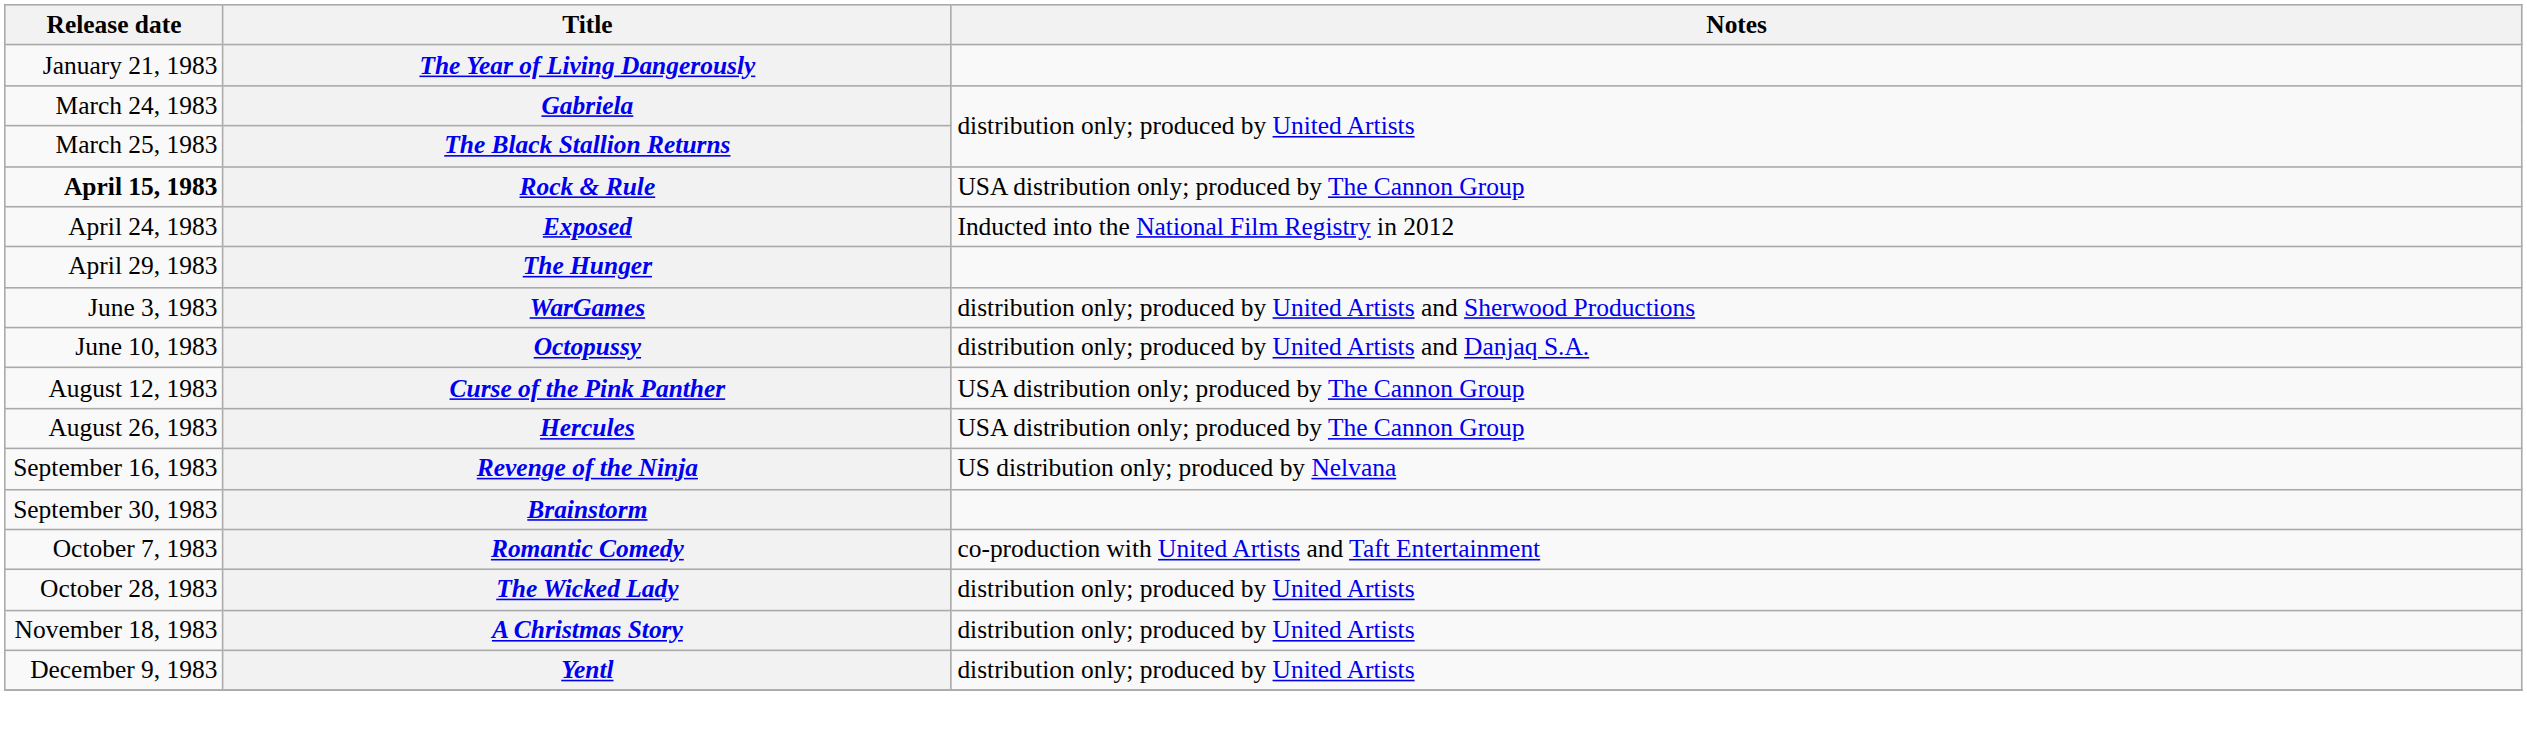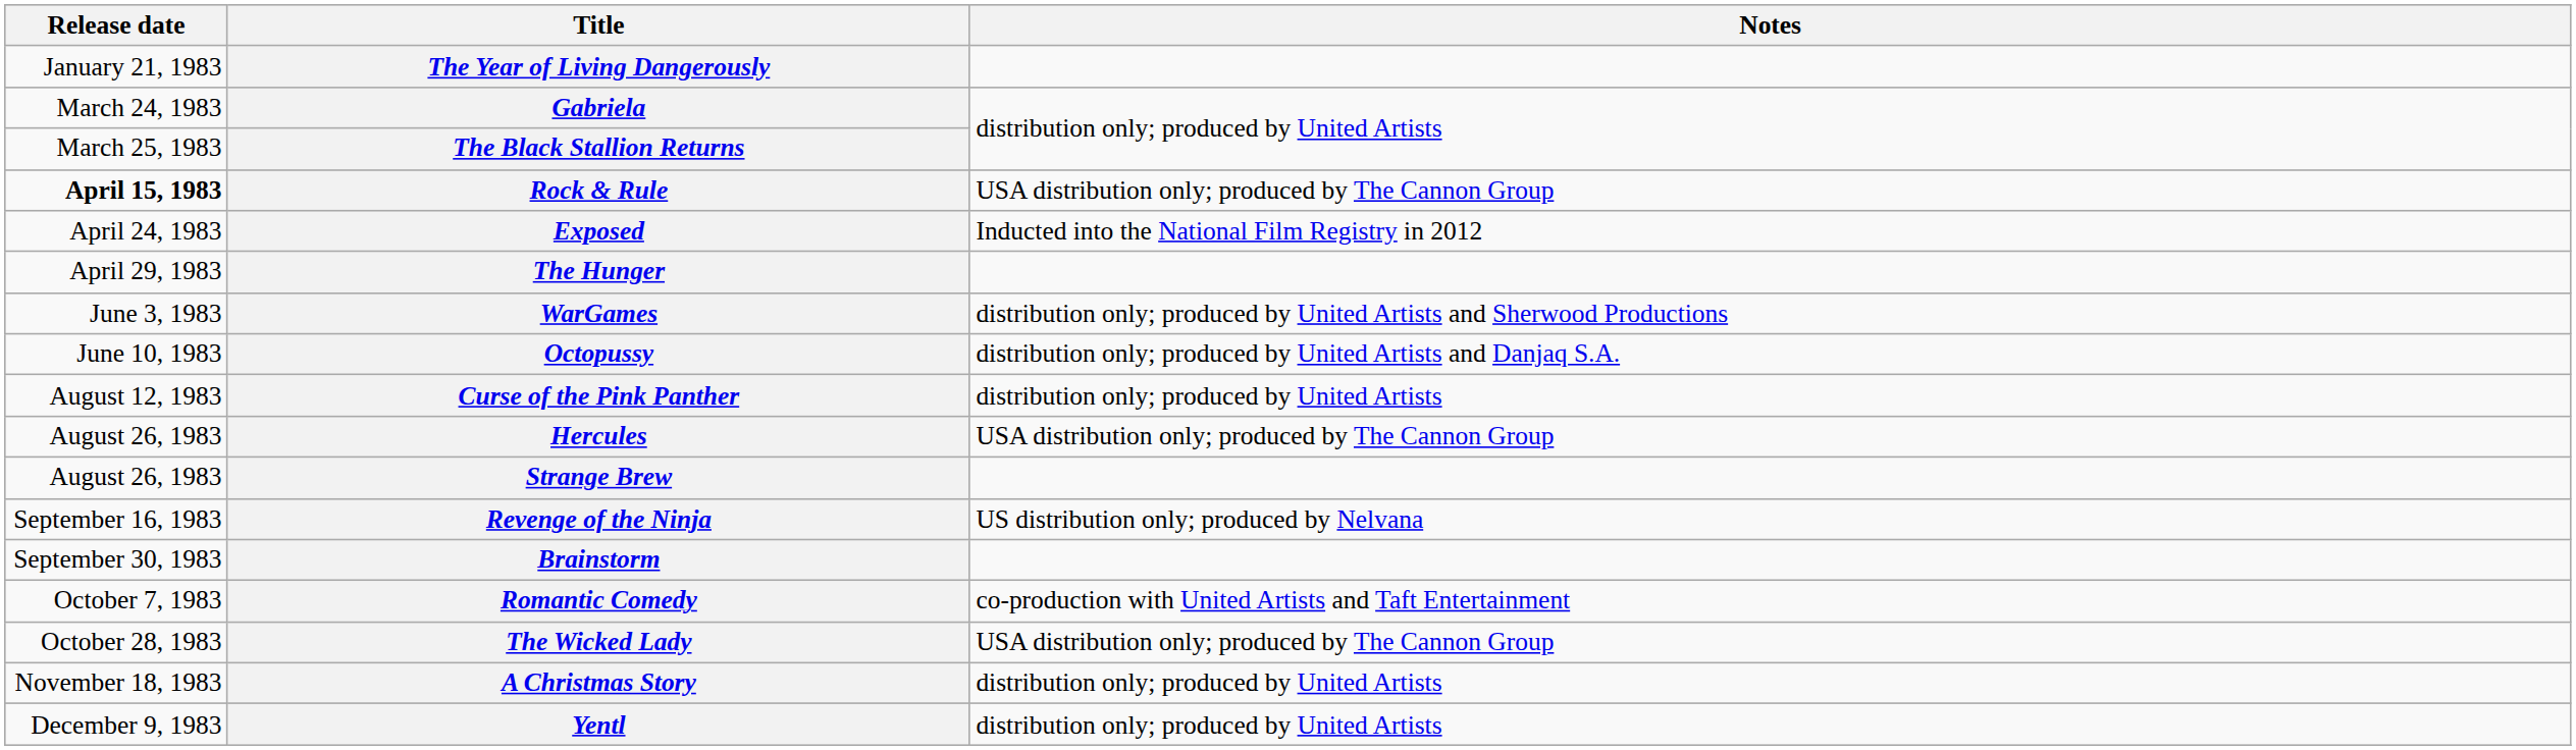Curse of the Pink Panther | Notes: USA distribution only; produced by The Cannon Group -> distribution only; produced by United Artists
+ row: August 26, 1983 | Strange Brew
The Wicked Lady | Notes: distribution only; produced by United Artists -> USA distribution only; produced by The Cannon Group
